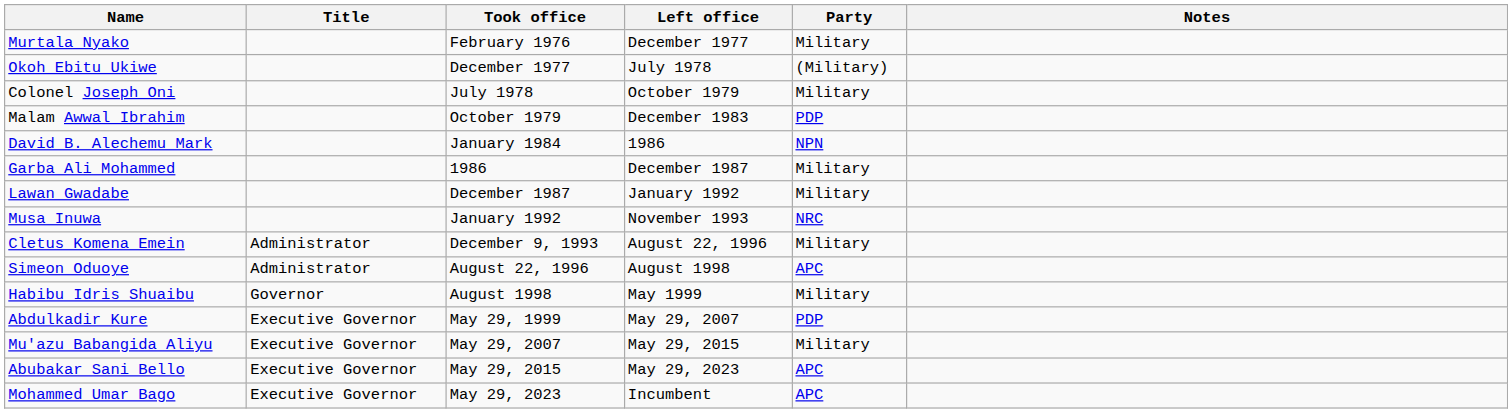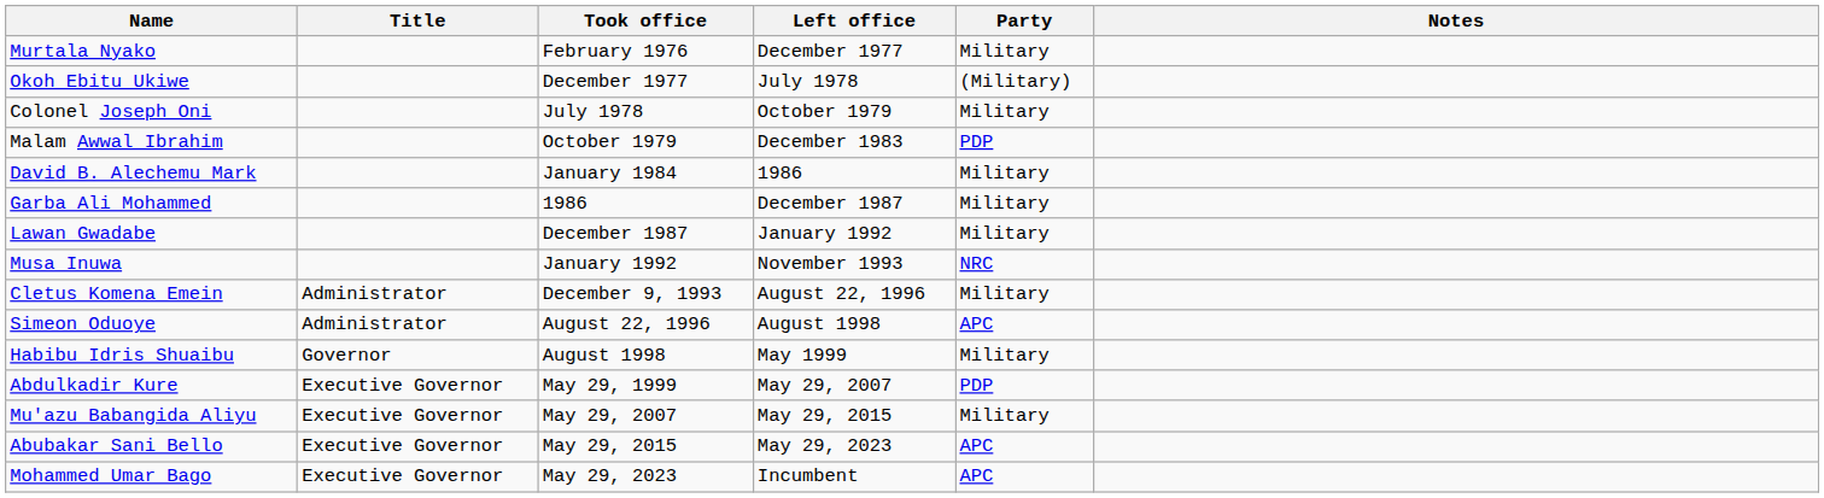David B. Alechemu Mark | Party: NPN -> Military
